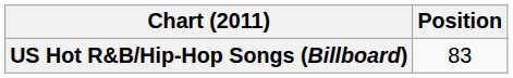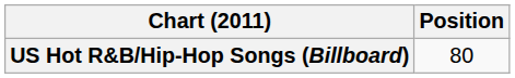US Hot R&B/Hip-Hop Songs (Billboard) | Position: 83 -> 80
